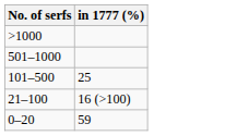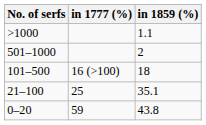+ column: in 1859 (%) | 1.1 | 2 | 18 | 35.1 | 43.8
101–500 | in 1777 (%): 25 -> 16 (>100)
21–100 | in 1777 (%): 16 (>100) -> 25
